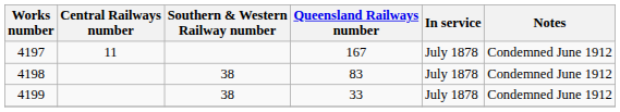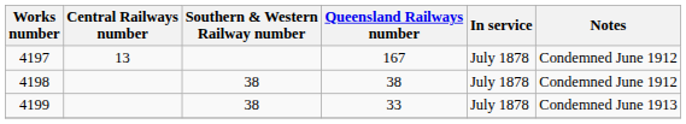4197 | Central Railways number: 11 -> 13
4198 | Queensland Railways number: 83 -> 38
4199 | Notes: Condemned June 1912 -> Condemned June 1913
